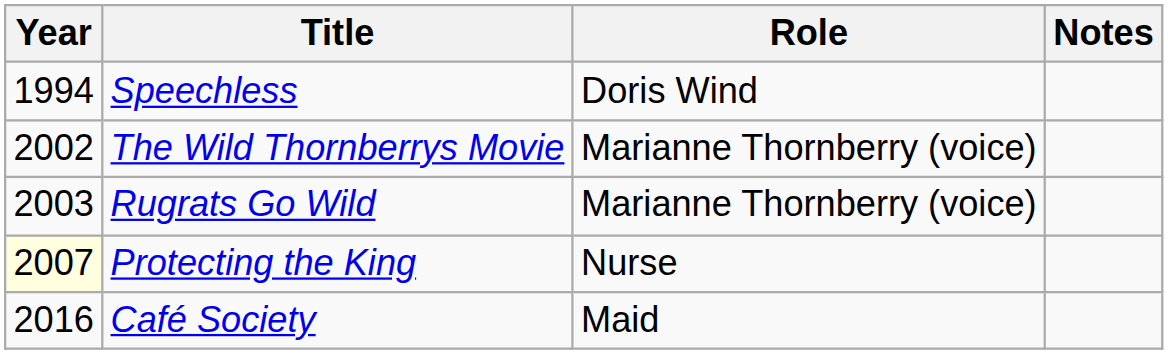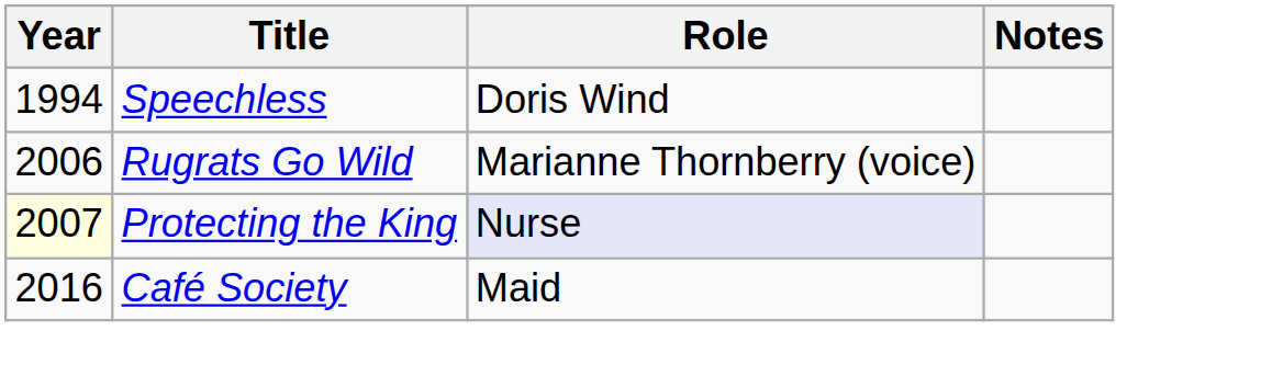- row: 2002 | The Wild Thornberrys Movie | Marianne Thornberry (voice)
Rugrats Go Wild | Year: 2003 -> 2006
Protecting the King | Role: no background -> lavender background
